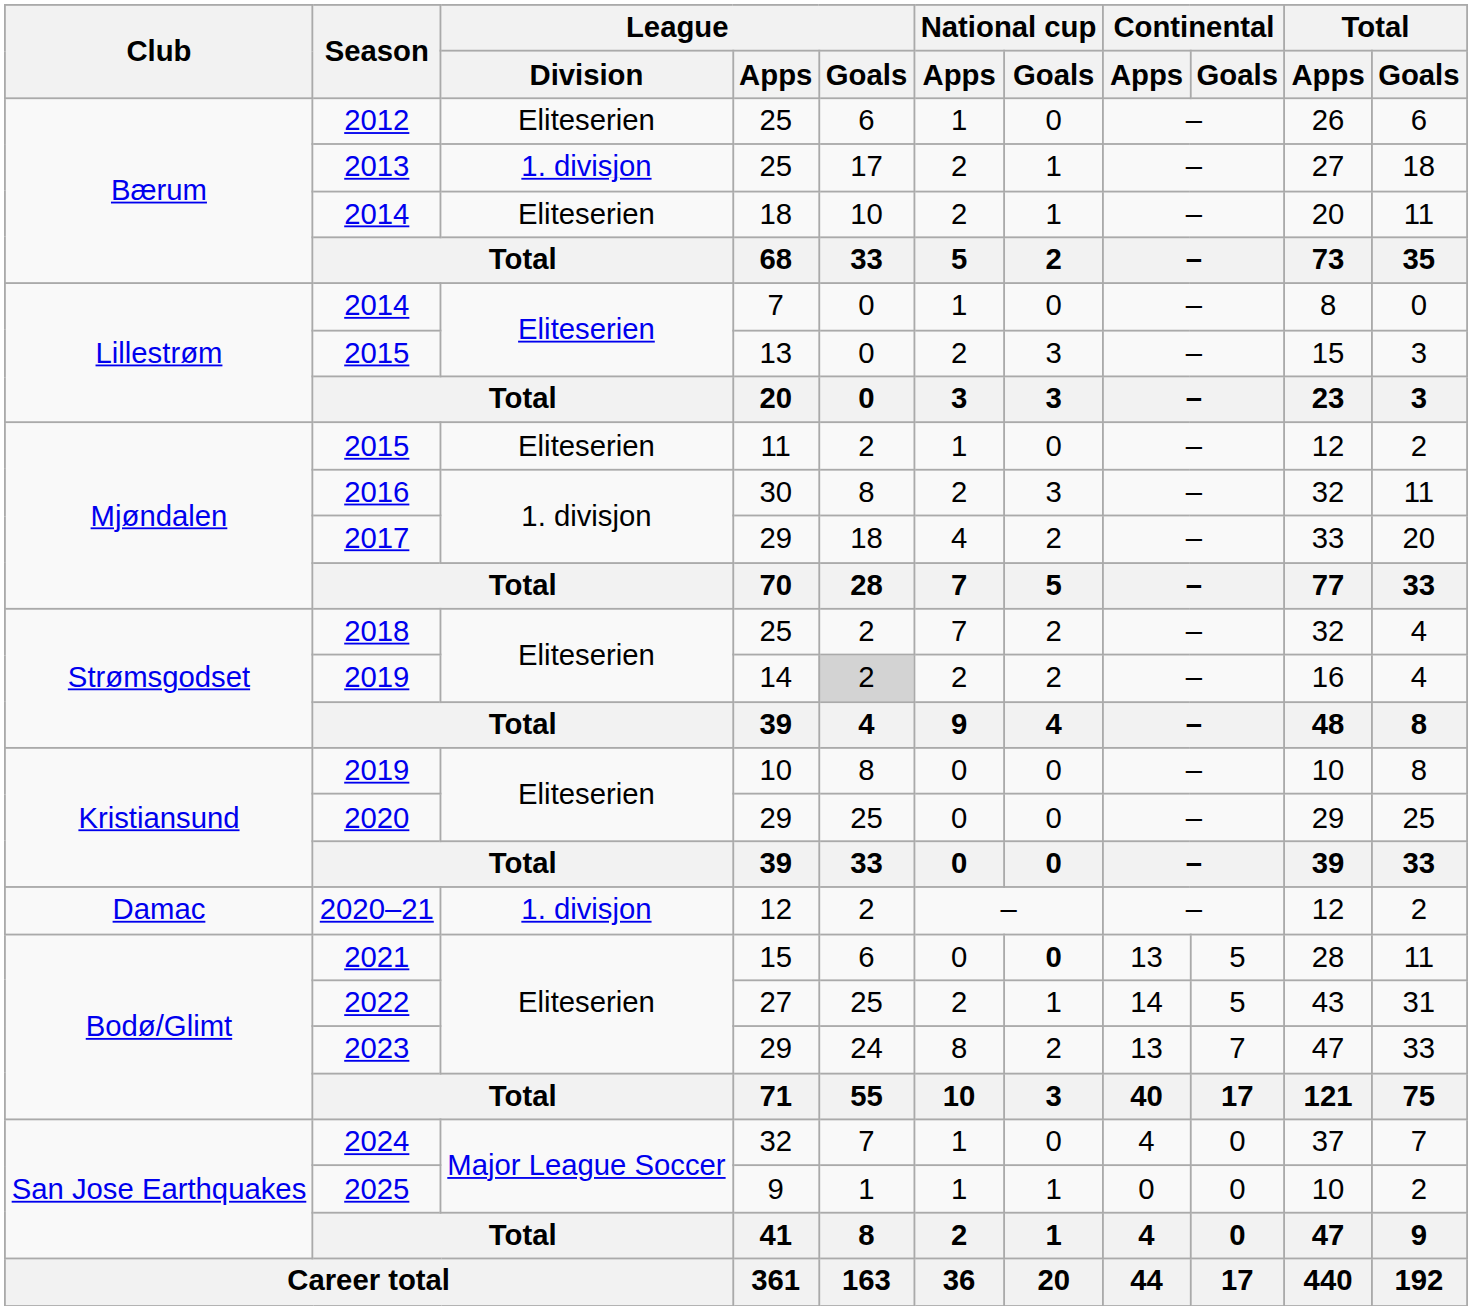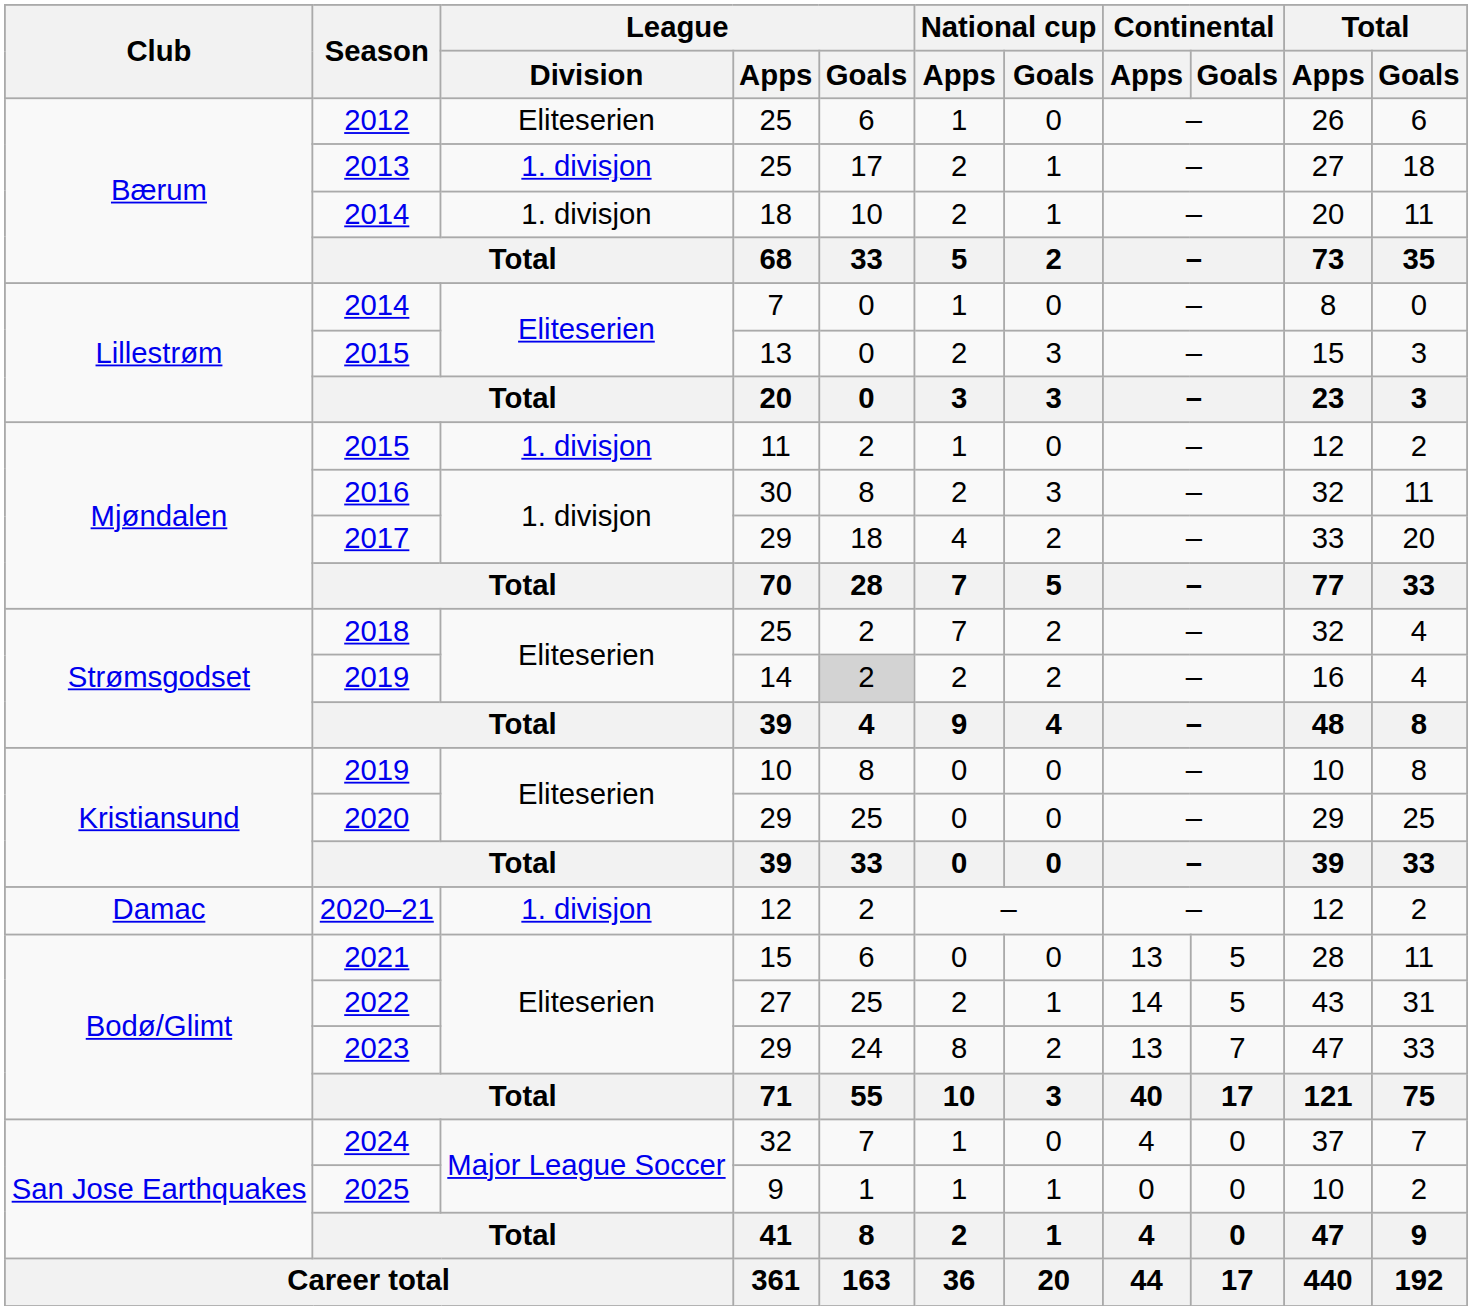2014 / 18 | League / Division: Eliteserien -> 1. divisjon
2015 / 11 | League / Division: Eliteserien -> 1. divisjon
2021 | National cup / Goals: bold -> normal
